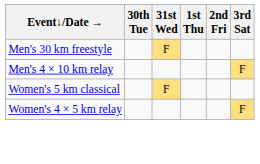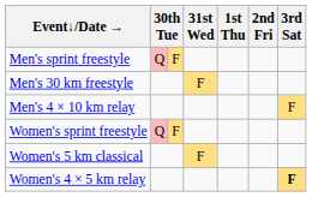+ row: Men's sprint freestyle | Q | F
+ row: Women's sprint freestyle | Q | F
Women's 4 × 5 km relay | 3rd Sat: normal -> bold
